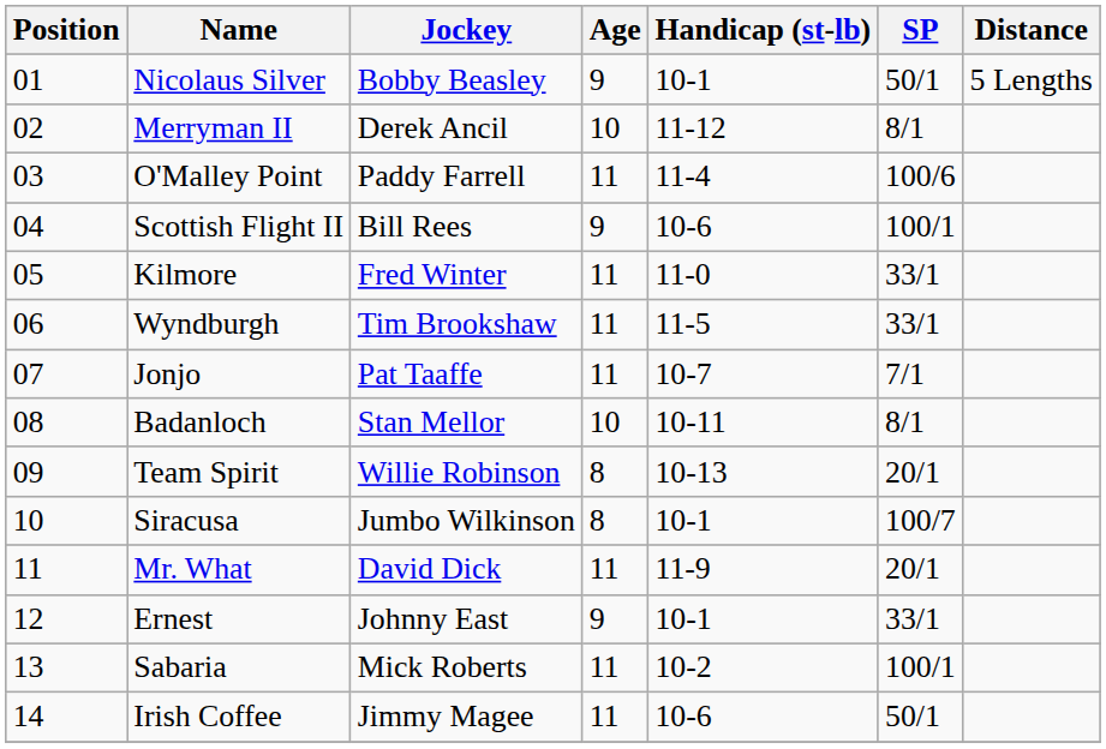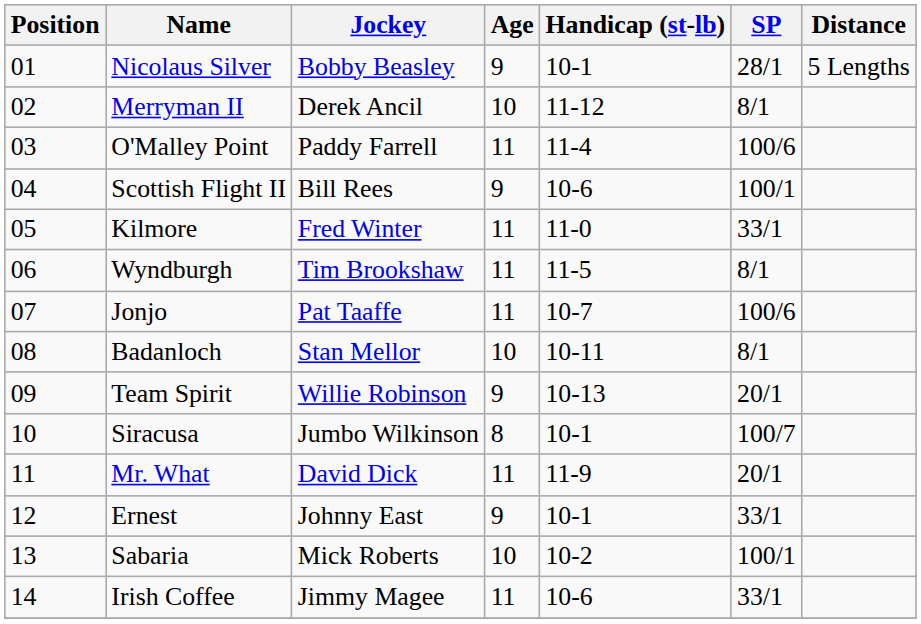Nicolaus Silver | SP: 50/1 -> 28/1
Wyndburgh | SP: 33/1 -> 8/1
Jonjo | SP: 7/1 -> 100/6
Team Spirit | Age: 8 -> 9
Sabaria | Age: 11 -> 10
Irish Coffee | SP: 50/1 -> 33/1
